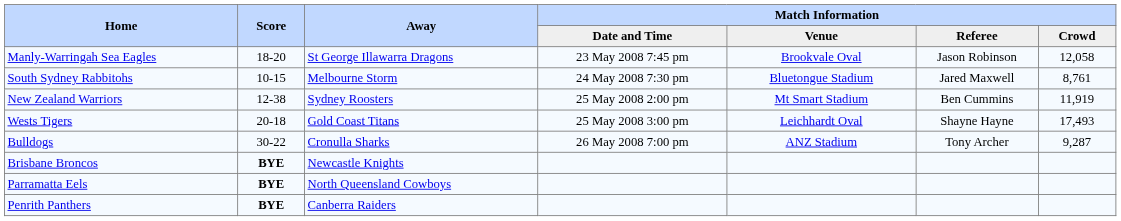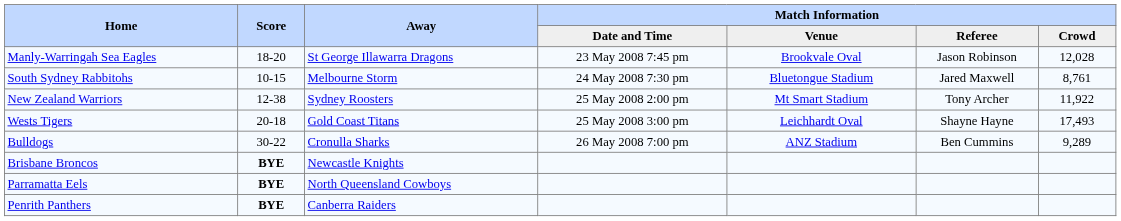Manly-Warringah Sea Eagles | Match Information / Crowd: 12,058 -> 12,028
New Zealand Warriors | Match Information / Referee: Ben Cummins -> Tony Archer
New Zealand Warriors | Match Information / Crowd: 11,919 -> 11,922
Bulldogs | Match Information / Referee: Tony Archer -> Ben Cummins
Bulldogs | Match Information / Crowd: 9,287 -> 9,289
